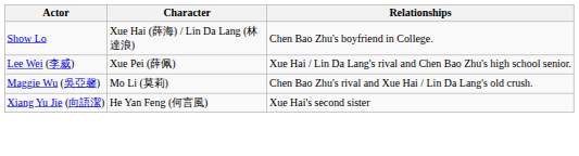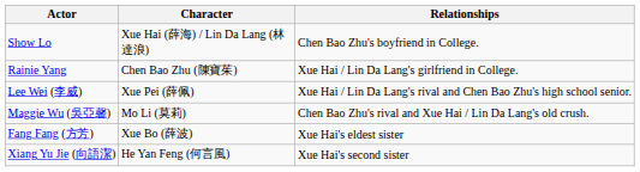+ row: Rainie Yang | Chen Bao Zhu (陳寶茱) | Xue Hai / Lin Da Lang's girlfriend in College.
+ row: Fang Fang (方芳) | Xue Bo (薛波) | Xue Hai's eldest sister
